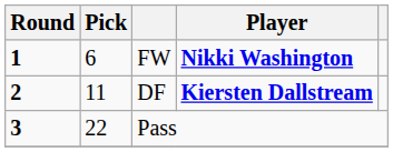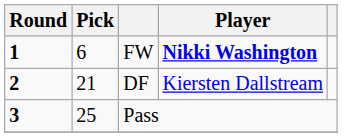DF | Pick: 11 -> 21
DF | Player: bold -> normal
Pass | Pick: 22 -> 25
